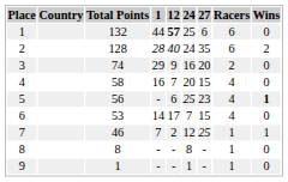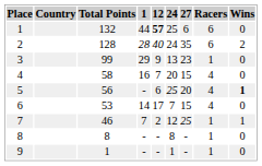3 | Total Points: 74 -> 99
3 | 24: 16 -> 13
3 | 27: 20 -> 23
3 | Racers: 2 -> 1
5 | 27: 23 -> 20
